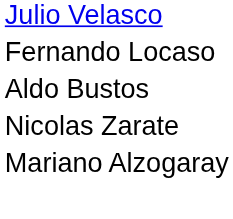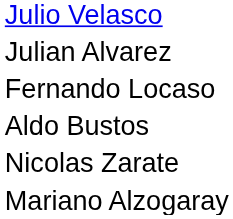+ row: Julian Alvarez
